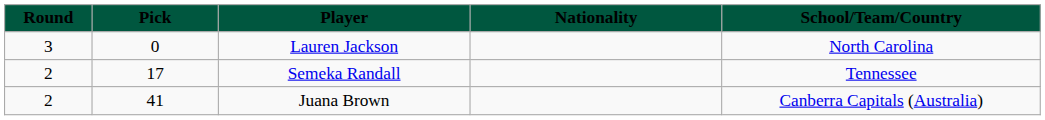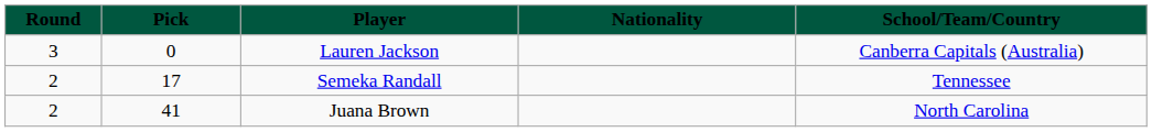Lauren Jackson | School/Team/Country: North Carolina -> Canberra Capitals (Australia)
Juana Brown | School/Team/Country: Canberra Capitals (Australia) -> North Carolina
